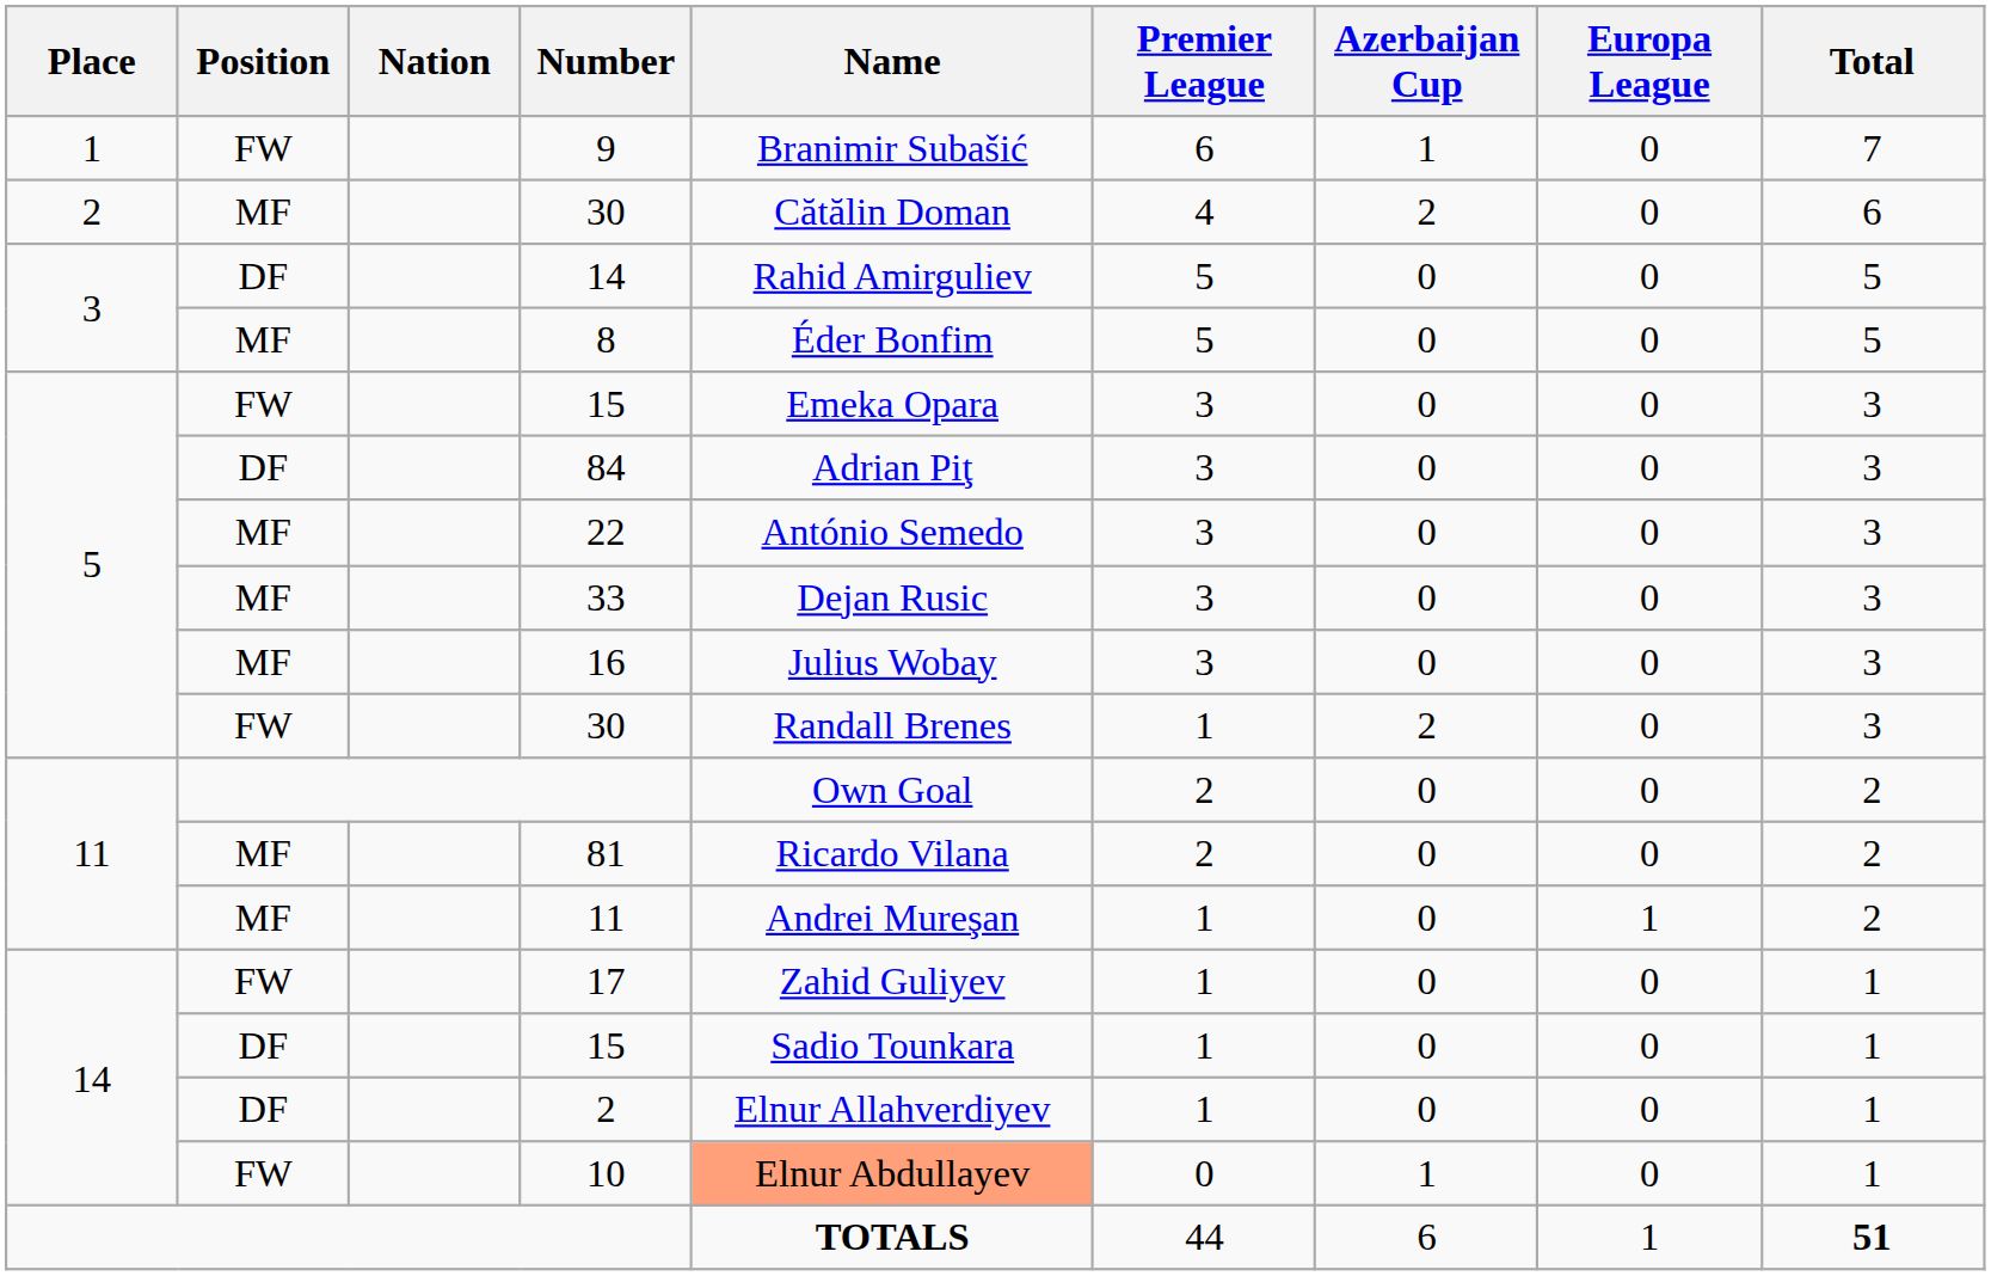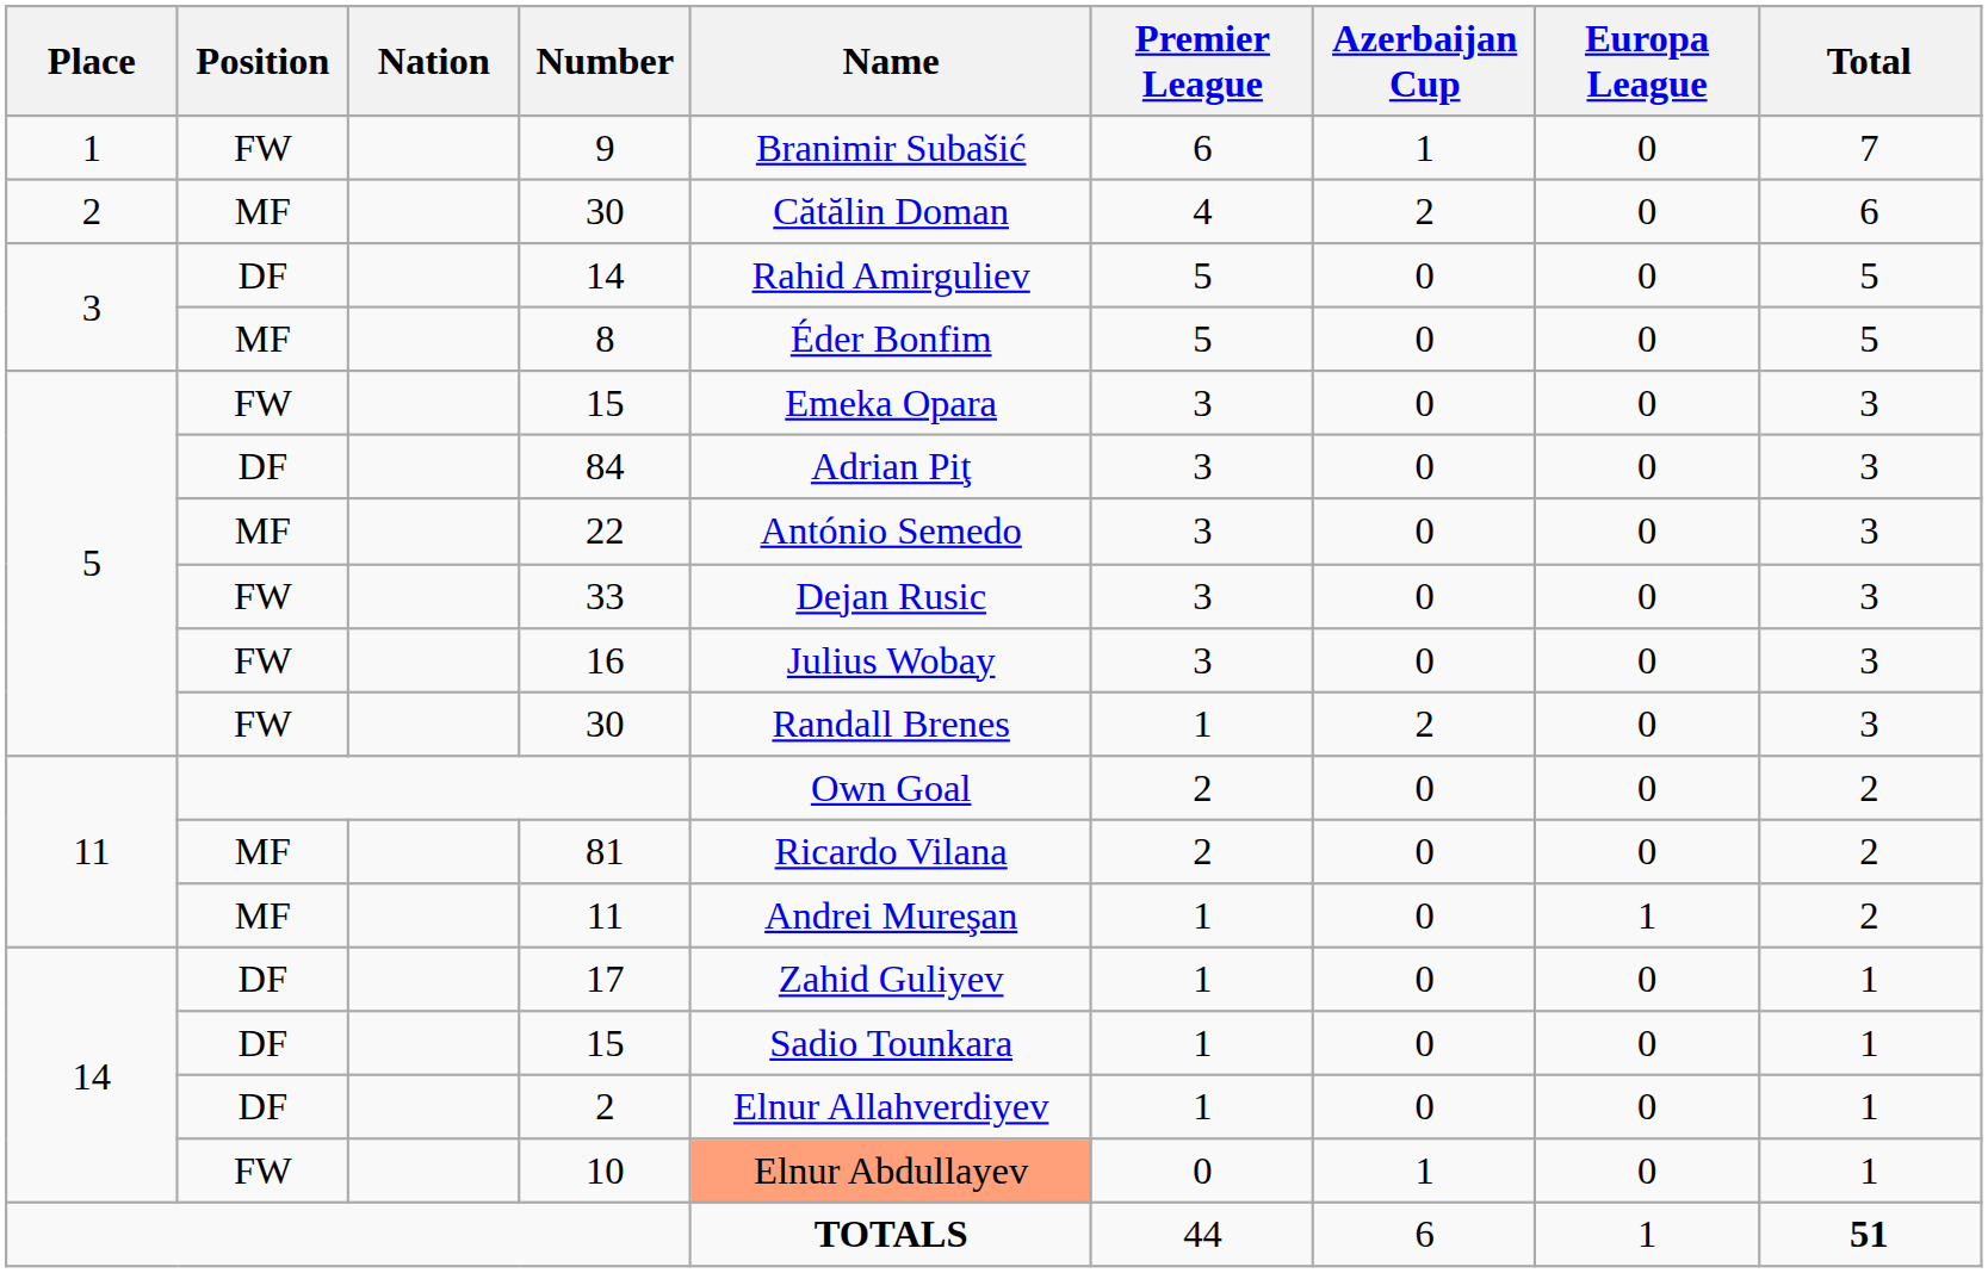33 | Position: MF -> FW
16 | Position: MF -> FW
17 | Position: FW -> DF
